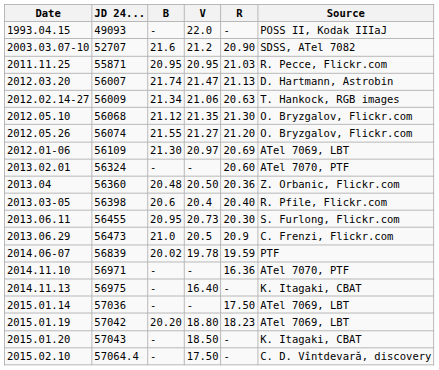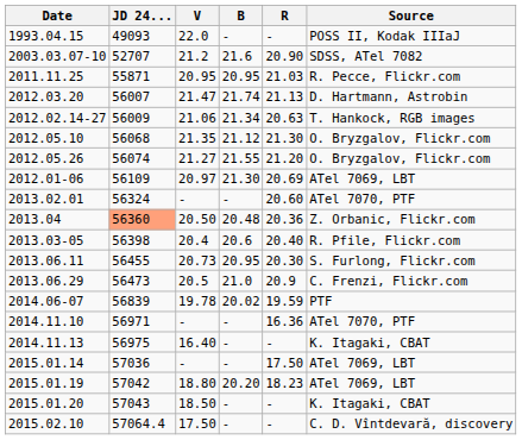columns swapped: B <-> V
2013.04 | JD 24...: no background -> lightsalmon background
